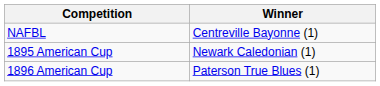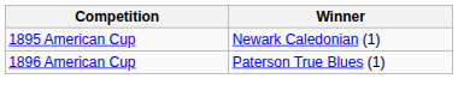- row: NAFBL | Centreville Bayonne (1)
